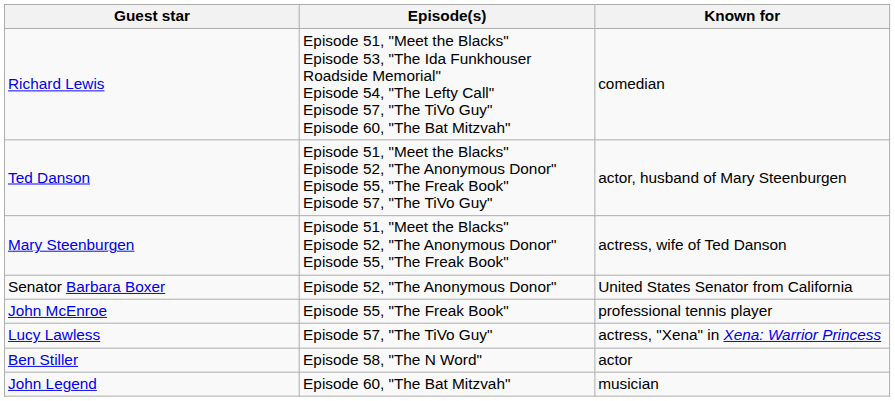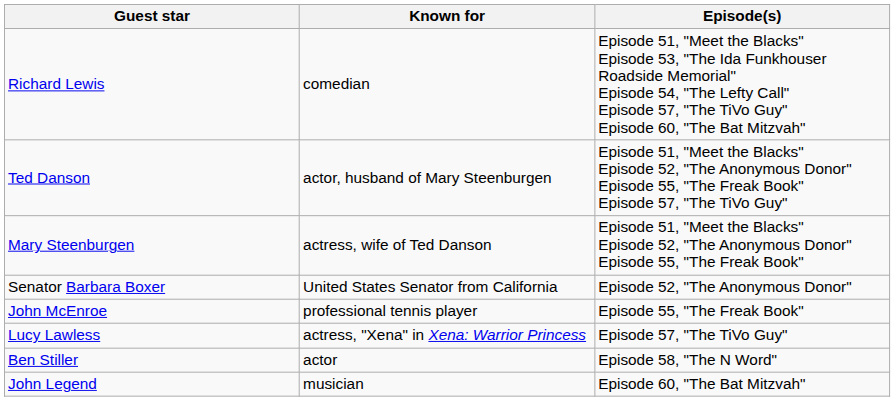columns swapped: Known for <-> Episode(s)
